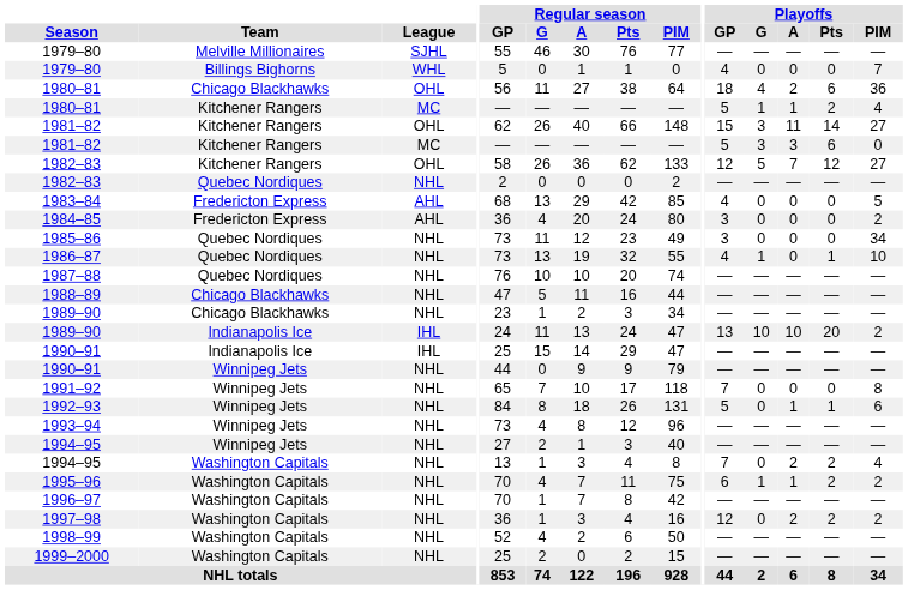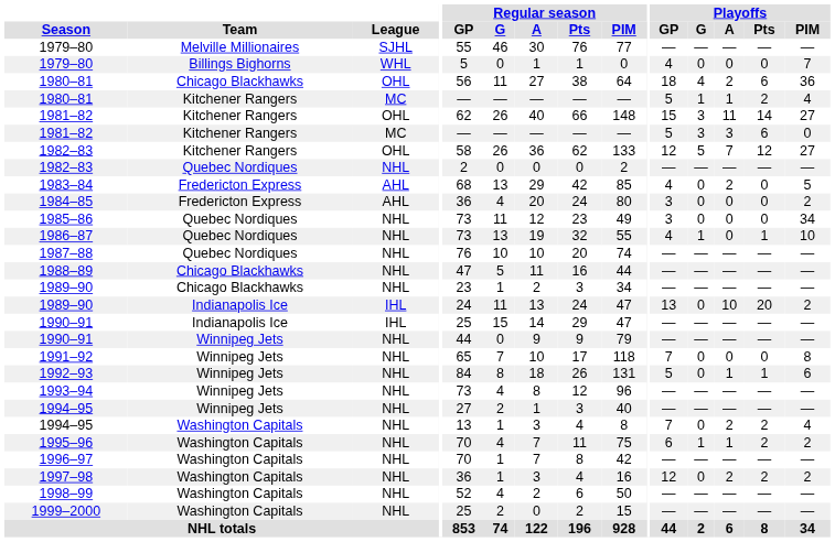1983–84 | Playoffs / A: 0 -> 2
1989–90 / IHL | Playoffs / G: 10 -> 0
